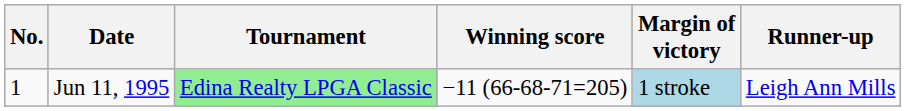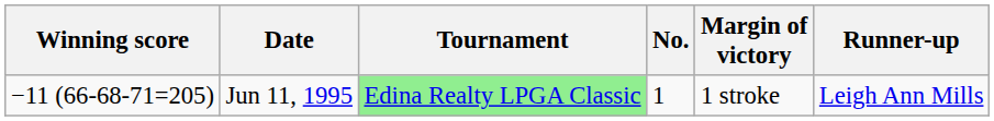columns swapped: No. <-> Winning score
Jun 11, 1995 | Margin of victory: lightblue background -> no background
